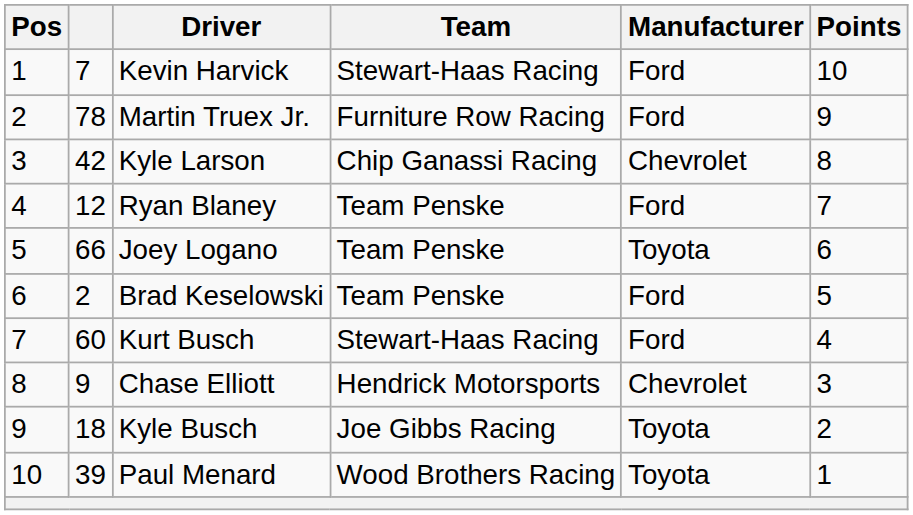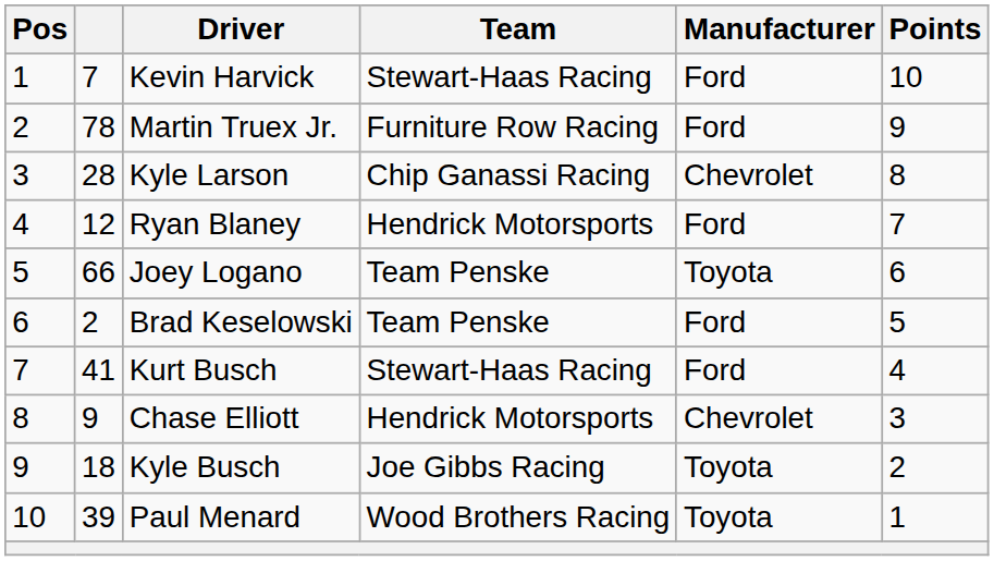Kyle Larson | column 2: 42 -> 28
Ryan Blaney | Team: Team Penske -> Hendrick Motorsports
Kurt Busch | column 2: 60 -> 41
